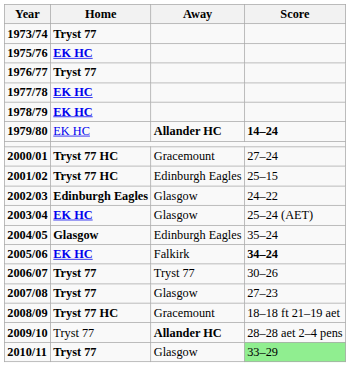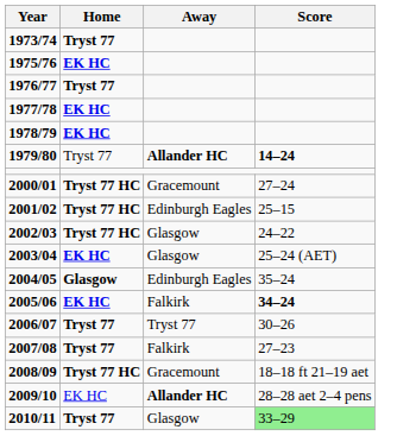1979/80 | Home: EK HC -> Tryst 77
2002/03 | Home: Edinburgh Eagles -> Tryst 77 HC
2007/08 | Away: Glasgow -> Falkirk
2009/10 | Home: Tryst 77 -> EK HC
